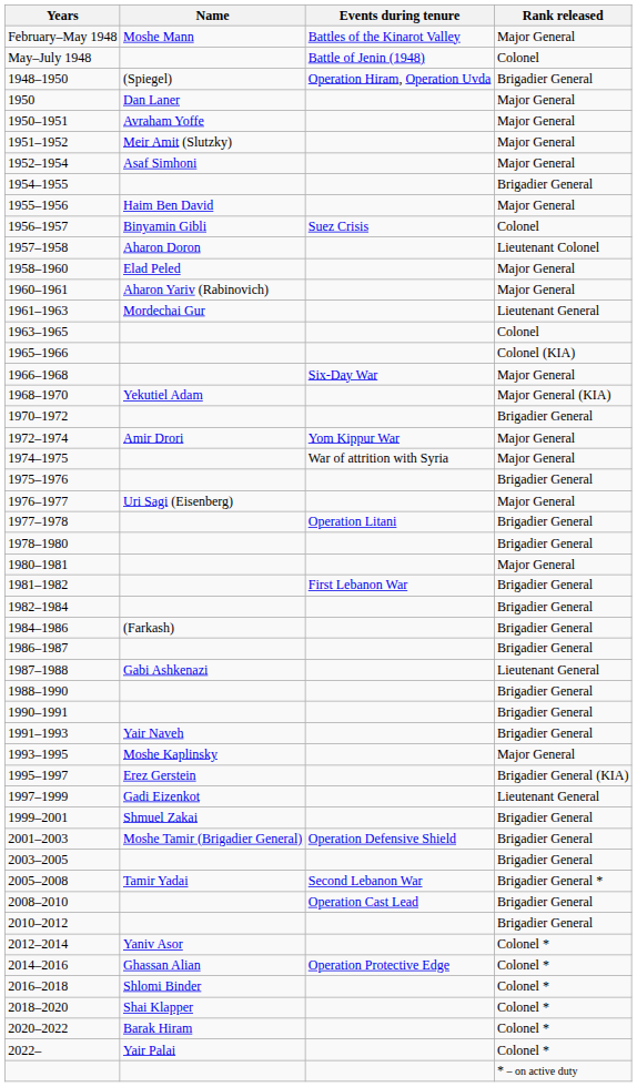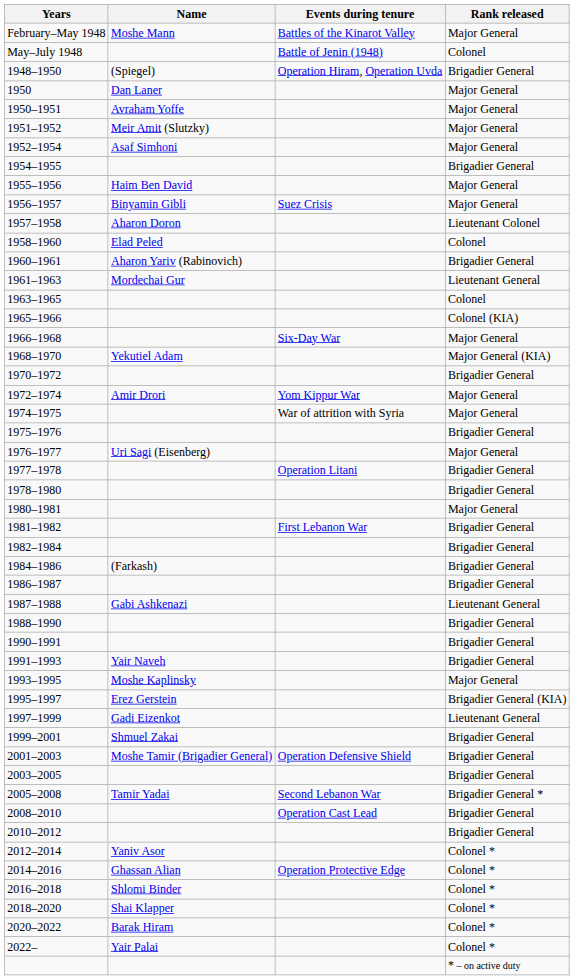1956–1957 | Rank released: Colonel -> Major General
1958–1960 | Rank released: Major General -> Colonel
1960–1961 | Rank released: Major General -> Brigadier General
